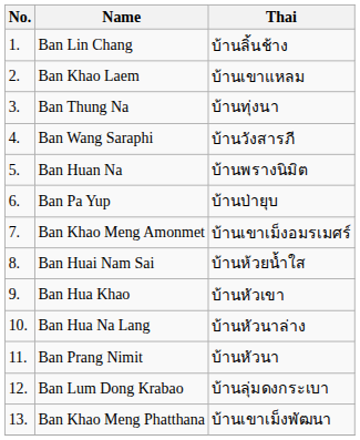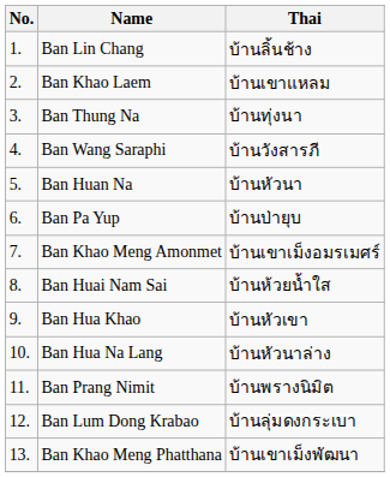Ban Huan Na | Thai: บ้านพรางนิมิต -> บ้านหัวนา
Ban Prang Nimit | Thai: บ้านหัวนา -> บ้านพรางนิมิต
